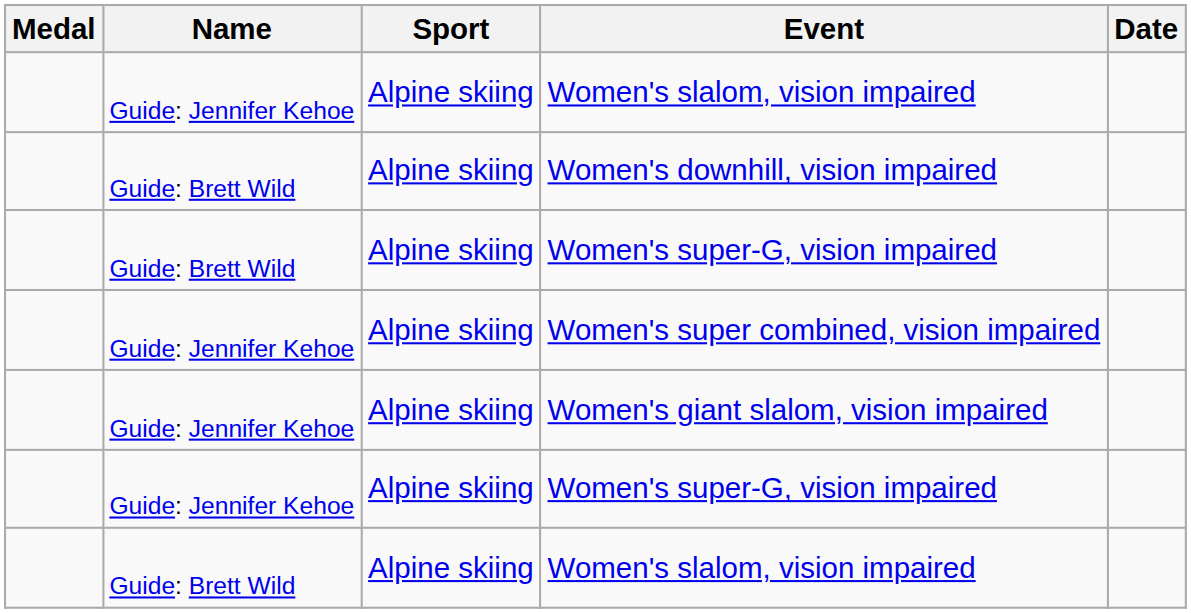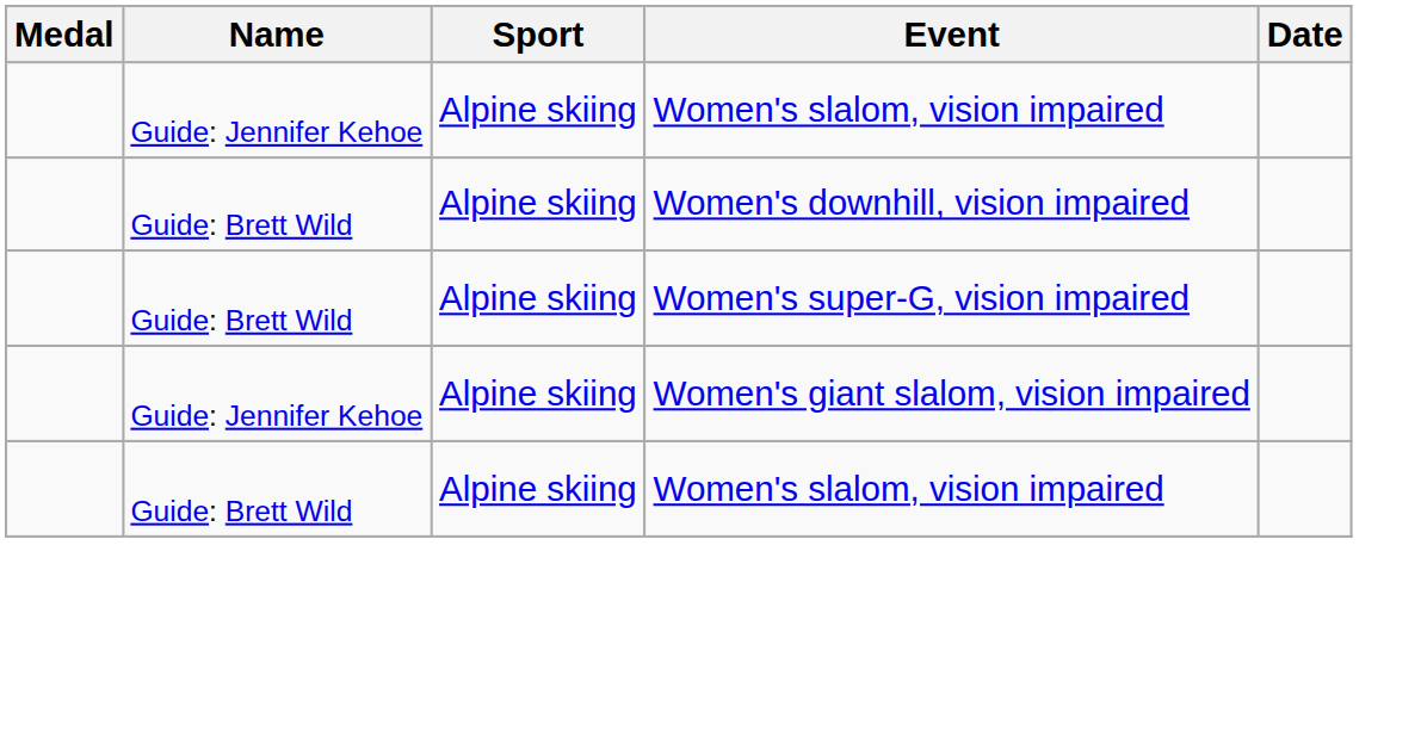- row: Guide: Jennifer Kehoe | Alpine skiing | Women's super combined, vision impaired
- row: Guide: Jennifer Kehoe | Alpine skiing | Women's super-G, vision impaired
